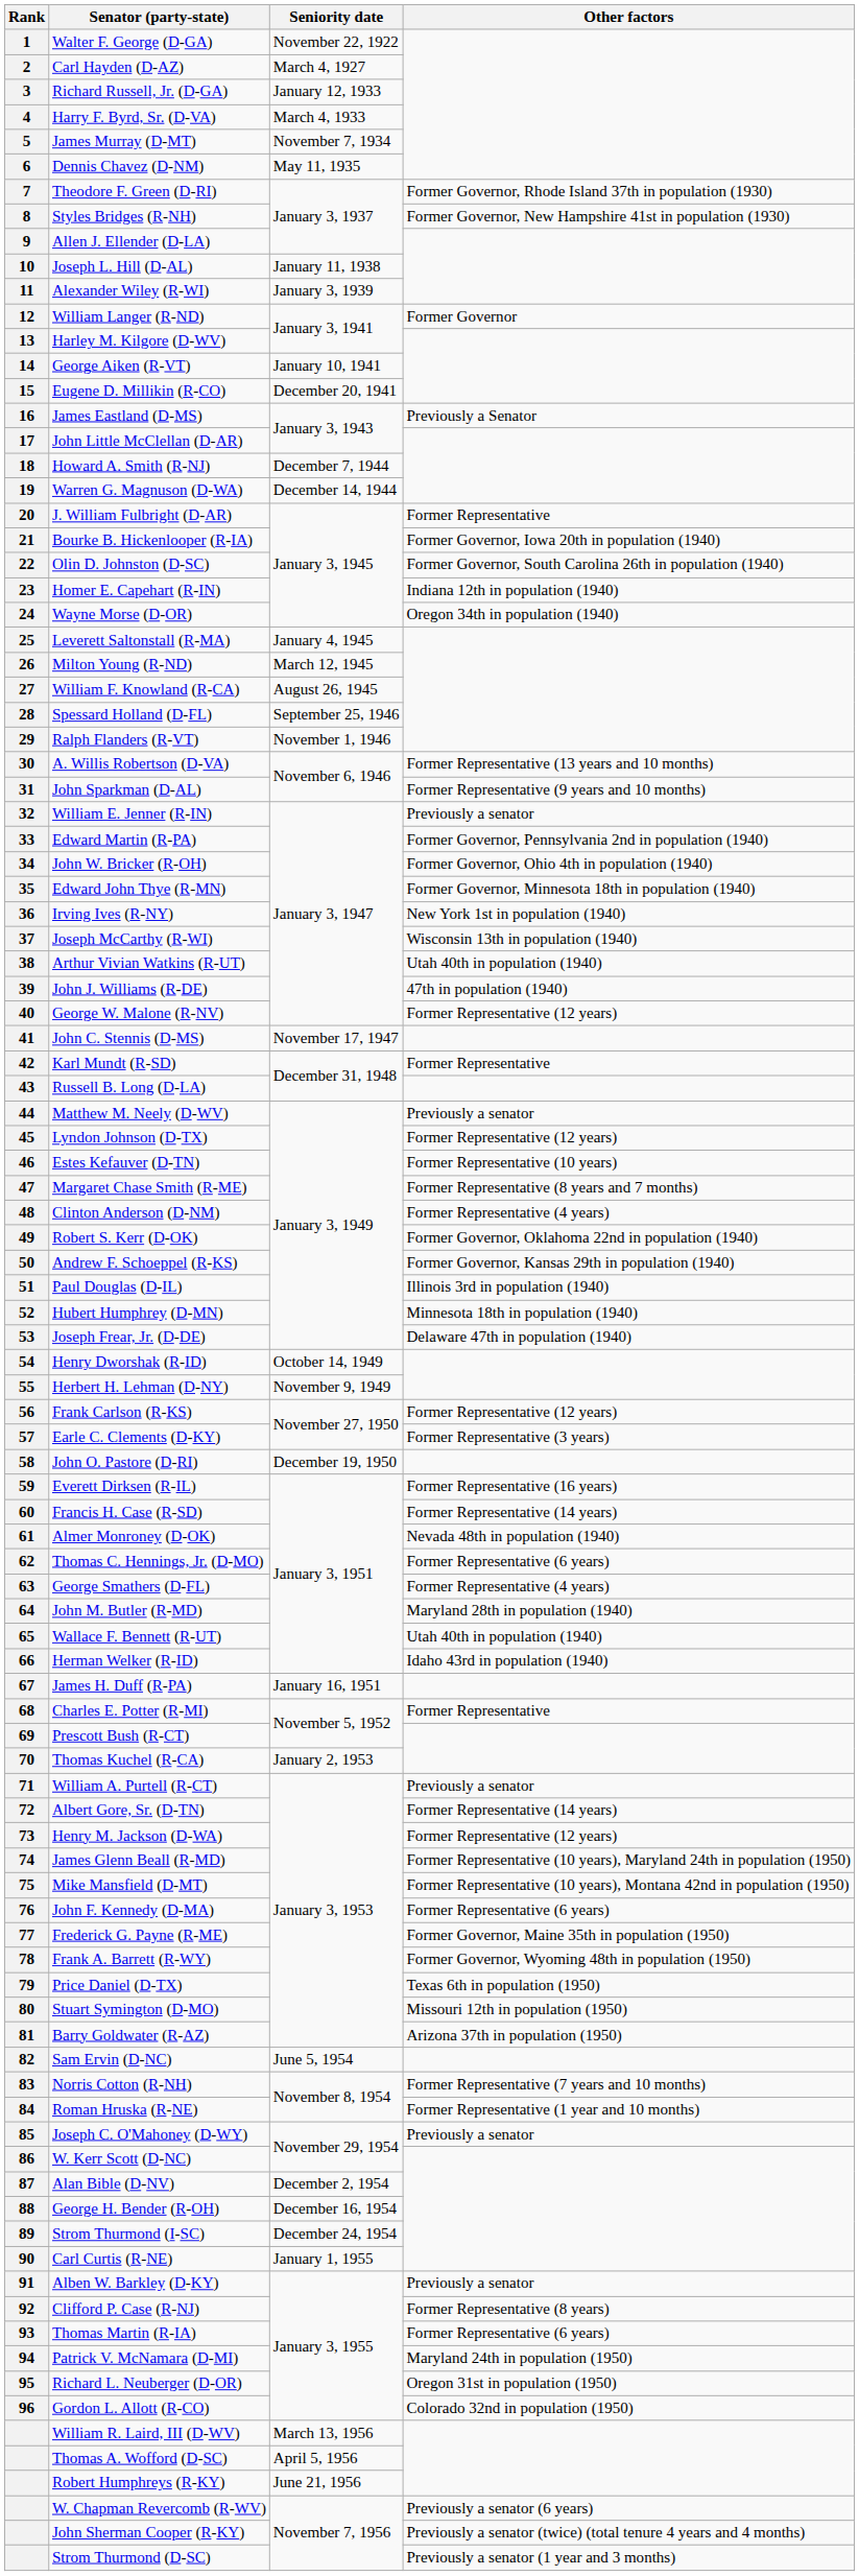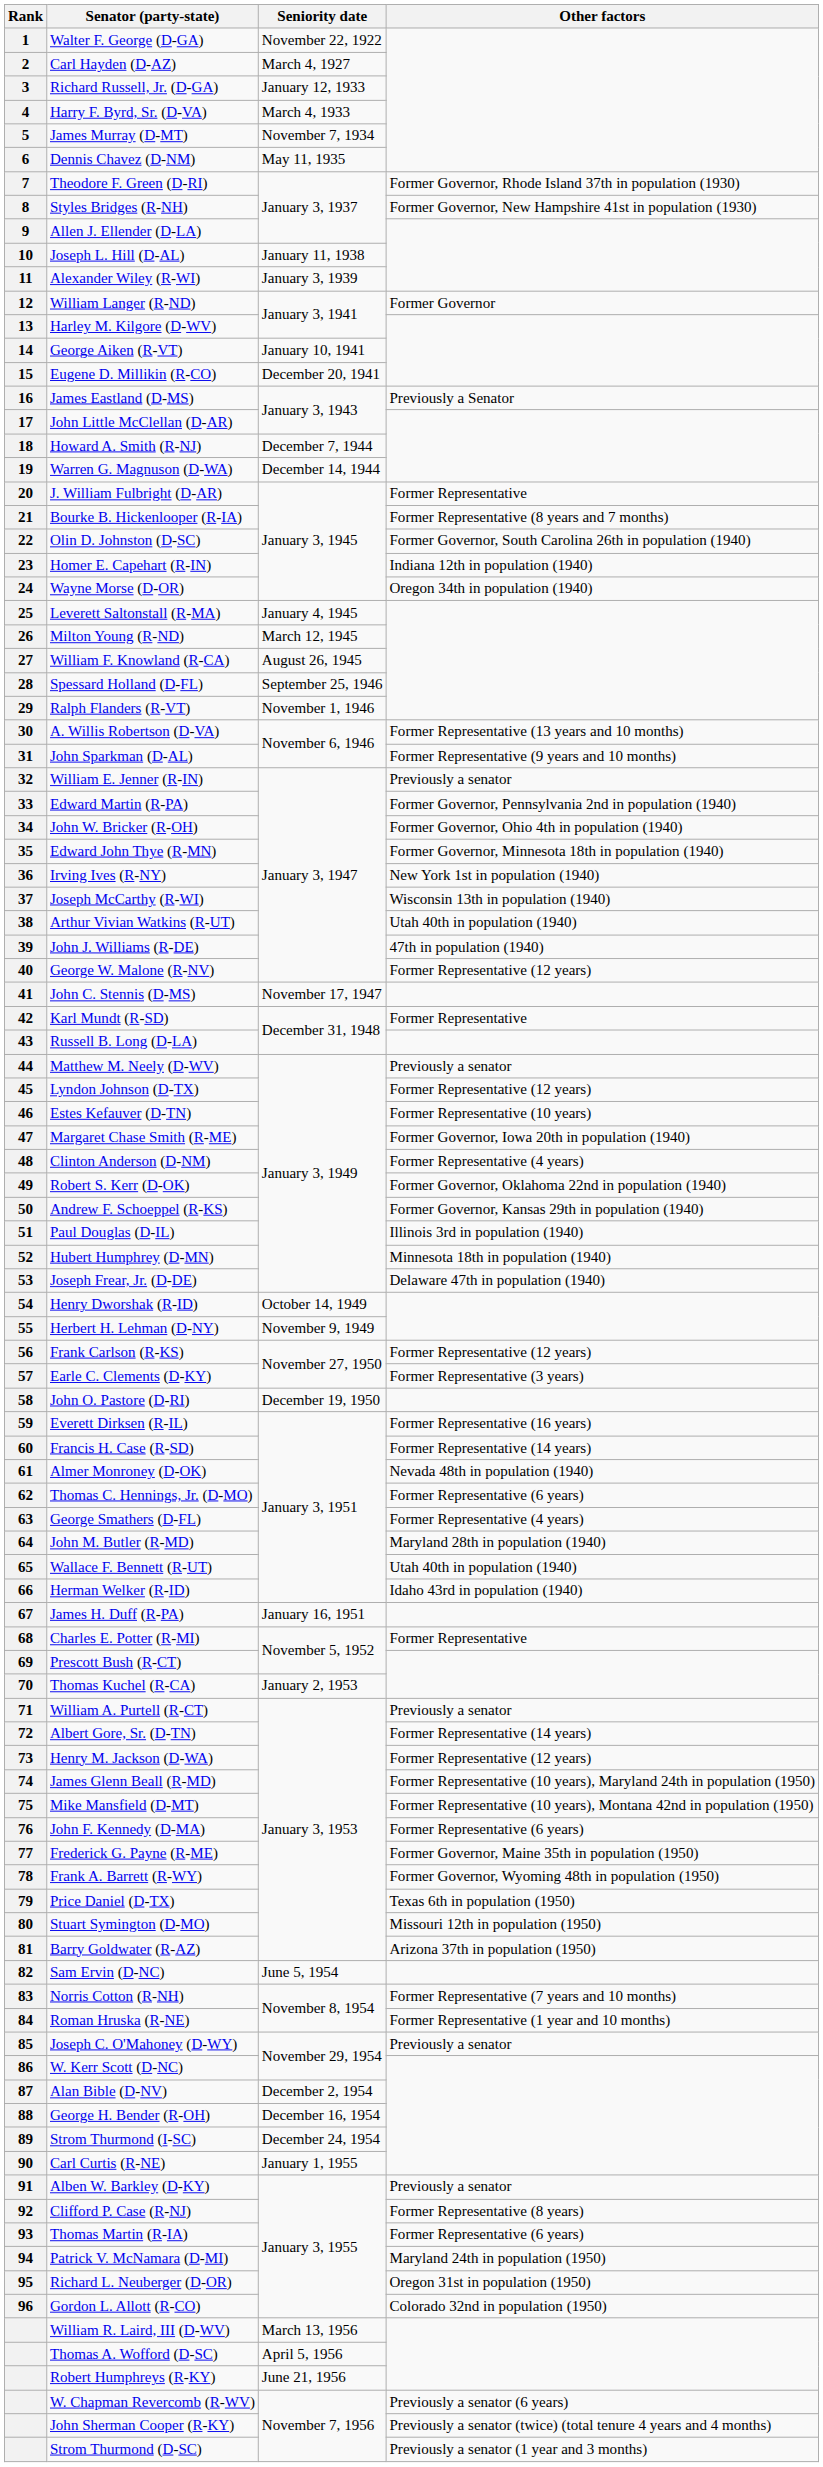Bourke B. Hickenlooper (R-IA) | Other factors: Former Governor, Iowa 20th in population (1940) -> Former Representative (8 years and 7 months)
Margaret Chase Smith (R-ME) | Other factors: Former Representative (8 years and 7 months) -> Former Governor, Iowa 20th in population (1940)
